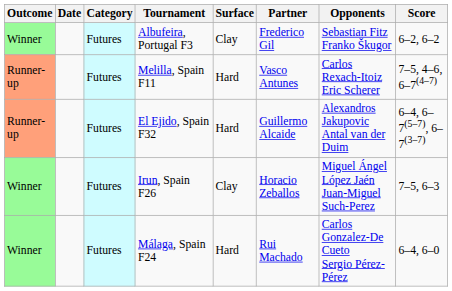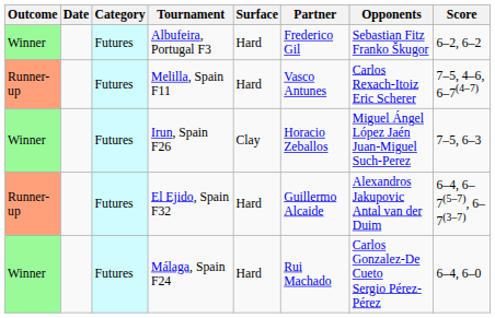Albufeira, Portugal F3 | Surface: Clay -> Hard
rows swapped: Irun, Spain F26 <-> El Ejido, Spain F32
